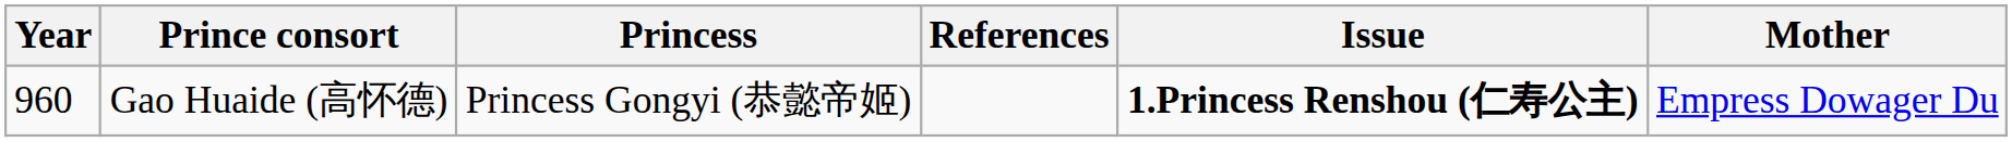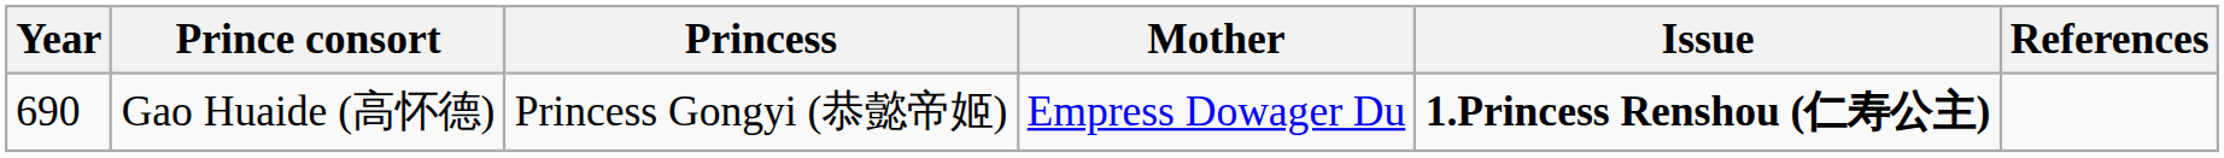columns swapped: Mother <-> References
Gao Huaide (高怀德) | Year: 960 -> 690
